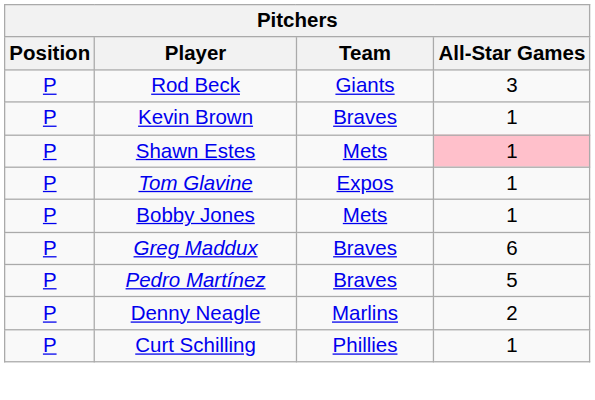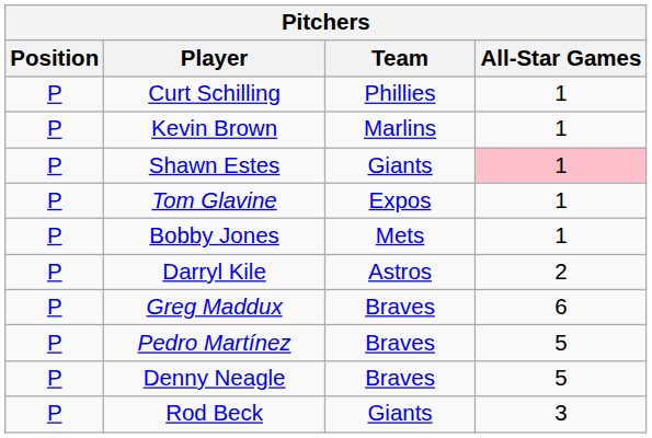rows swapped: Rod Beck <-> Curt Schilling
Kevin Brown | Team: Braves -> Marlins
Shawn Estes | Team: Mets -> Giants
+ row: P | Darryl Kile | Astros | 2
Denny Neagle | Team: Marlins -> Braves
Denny Neagle | All-Star Games: 2 -> 5
